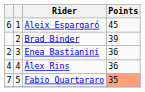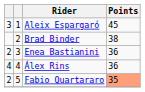Aleix Espargaró | column 1: 6 -> 3
Brad Binder | Points: 39 -> 38
Fabio Quartararo | column 1: 7 -> 2
